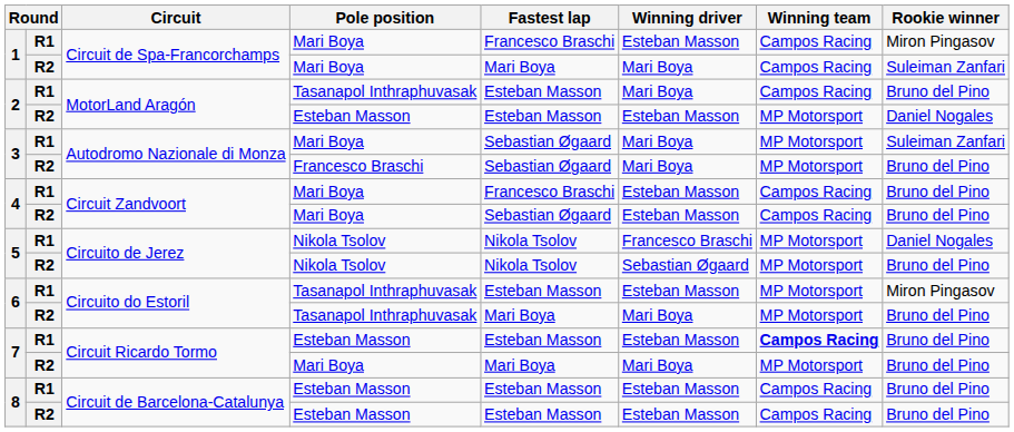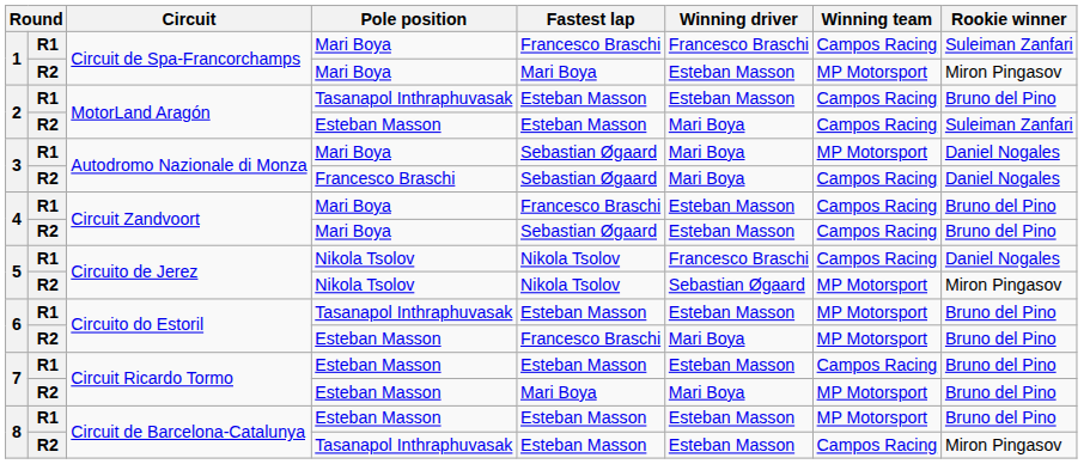1 / R1 | Winning driver: Esteban Masson -> Francesco Braschi
1 / R1 | Rookie winner: Miron Pingasov -> Suleiman Zanfari
1 / R2 | Winning driver: Mari Boya -> Esteban Masson
1 / R2 | Winning team: Campos Racing -> MP Motorsport
1 / R2 | Rookie winner: Suleiman Zanfari -> Miron Pingasov
2 / R1 | Winning driver: Mari Boya -> Esteban Masson
2 / R2 | Winning driver: Esteban Masson -> Mari Boya
2 / R2 | Winning team: MP Motorsport -> Campos Racing
2 / R2 | Rookie winner: Daniel Nogales -> Suleiman Zanfari
3 / R1 | Rookie winner: Suleiman Zanfari -> Daniel Nogales
3 / R2 | Winning team: MP Motorsport -> Campos Racing
3 / R2 | Rookie winner: Bruno del Pino -> Daniel Nogales
5 / R1 | Winning team: MP Motorsport -> Campos Racing
5 / R2 | Rookie winner: Bruno del Pino -> Miron Pingasov
6 / R1 | Rookie winner: Miron Pingasov -> Bruno del Pino
6 / R2 | Pole position: Tasanapol Inthraphuvasak -> Esteban Masson
6 / R2 | Fastest lap: Mari Boya -> Francesco Braschi
7 / R1 | Winning team: bold -> normal
7 / R2 | Pole position: Mari Boya -> Esteban Masson
8 / R1 | Winning team: Campos Racing -> MP Motorsport
8 / R2 | Pole position: Esteban Masson -> Tasanapol Inthraphuvasak
8 / R2 | Rookie winner: Bruno del Pino -> Miron Pingasov
